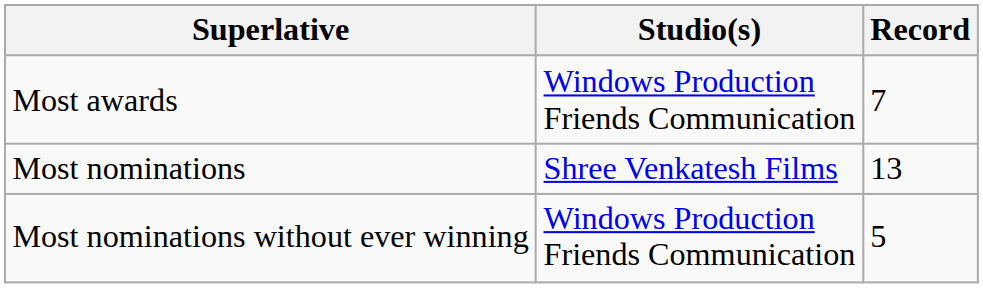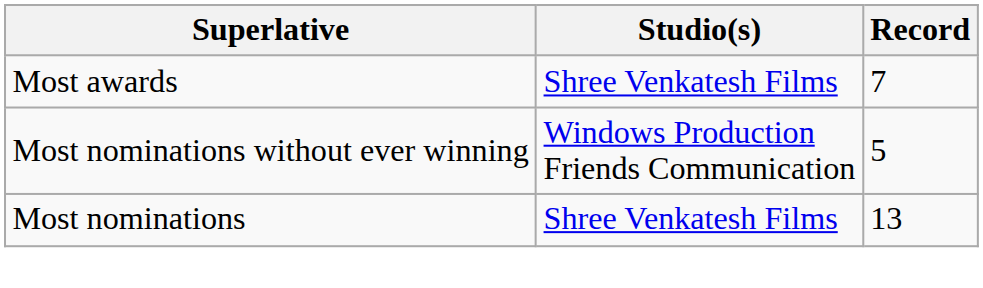Most awards | Studio(s): Windows Production Friends Communication -> Shree Venkatesh Films
rows swapped: Most nominations <-> Most nominations without ever winning
